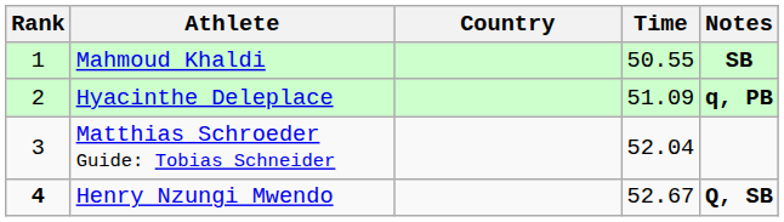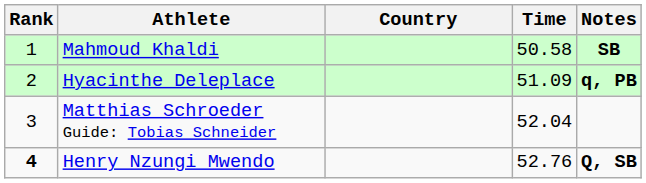Mahmoud Khaldi | Time: 50.55 -> 50.58
Henry Nzungi Mwendo | Time: 52.67 -> 52.76
